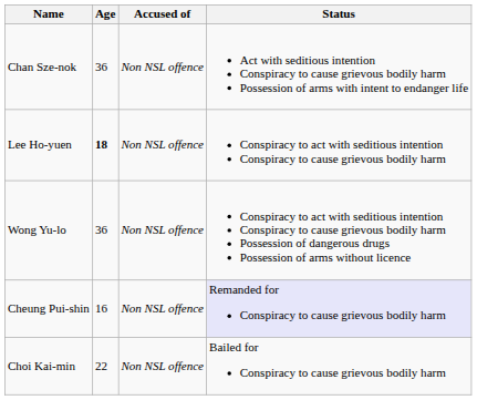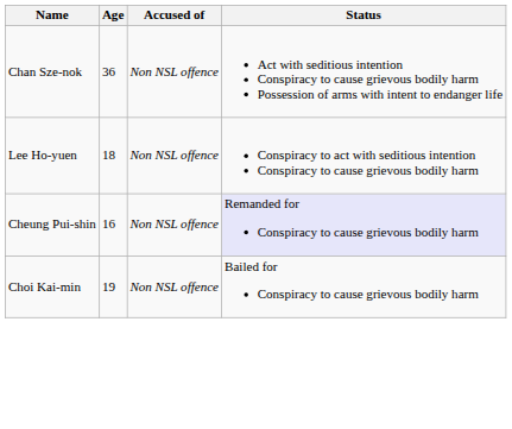Lee Ho-yuen | Age: bold -> normal
- row: Wong Yu-lo | 36 | Non NSL offence | Conspiracy to act with seditious intention Conspiracy to cause grievous bodily harm Possession of dangerous drugs Possession of arms without licence
Choi Kai-min | Age: 22 -> 19
